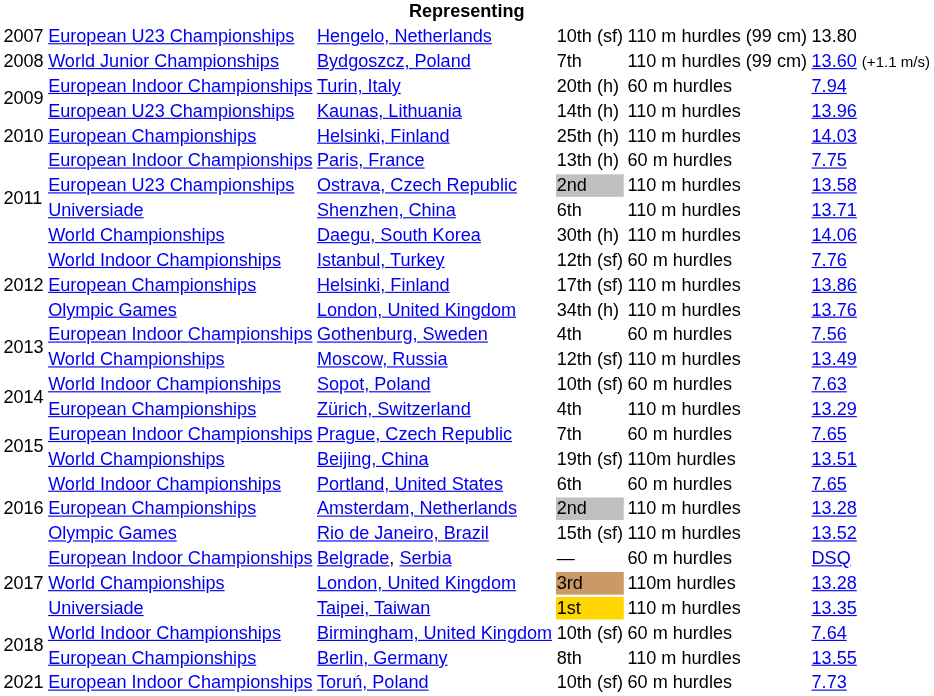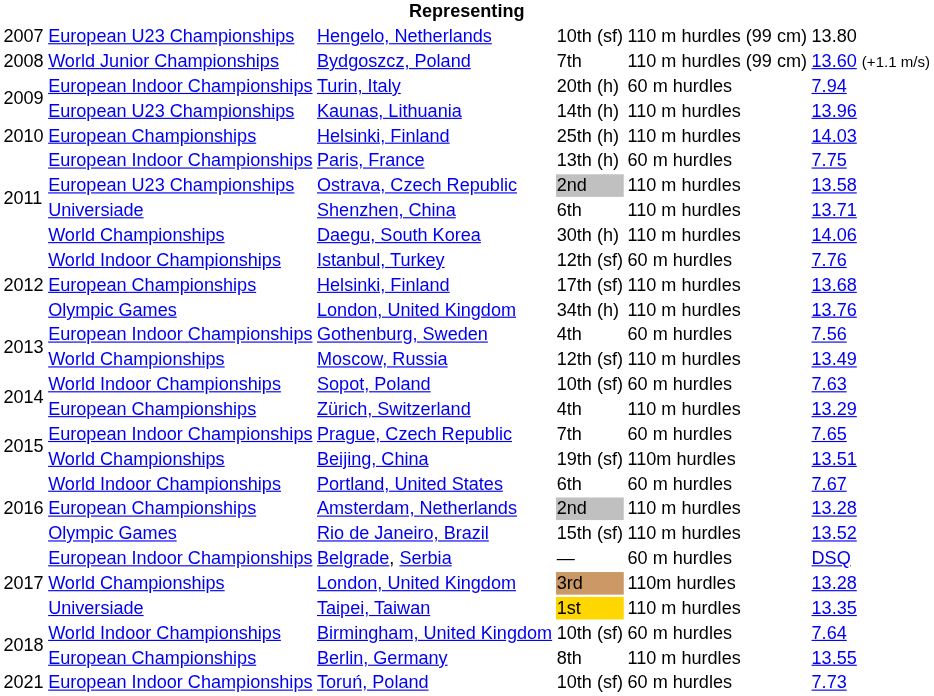Helsinki, Finland / 17th (sf) | column 6: 13.86 -> 13.68
Portland, United States | column 6: 7.65 -> 7.67
